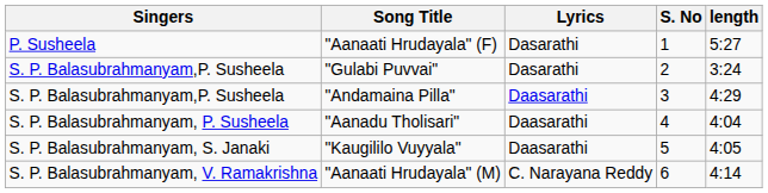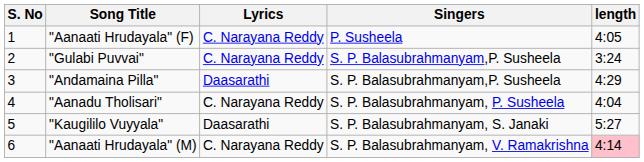columns swapped: S. No <-> Singers
"Aanaati Hrudayala" (F) | Lyrics: Dasarathi -> C. Narayana Reddy
"Aanaati Hrudayala" (F) | length: 5:27 -> 4:05
"Gulabi Puvvai" | Lyrics: Dasarathi -> C. Narayana Reddy
"Aanadu Tholisari" | Lyrics: Daasarathi -> C. Narayana Reddy
"Kaugililo Vuyyala" | length: 4:05 -> 5:27
"Aanaati Hrudayala" (M) | length: no background -> pink background
